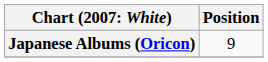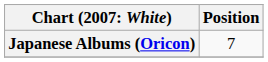Japanese Albums (Oricon) | Position: 9 -> 7
